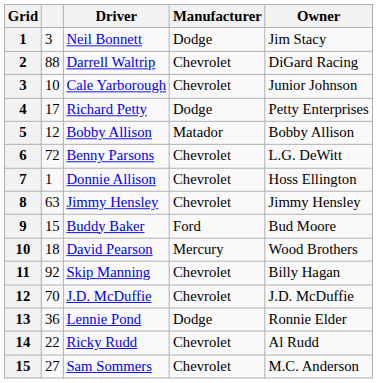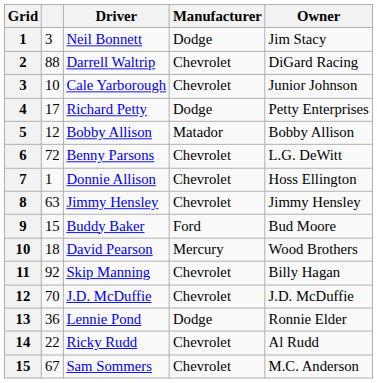Sam Sommers | column 2: 27 -> 67
